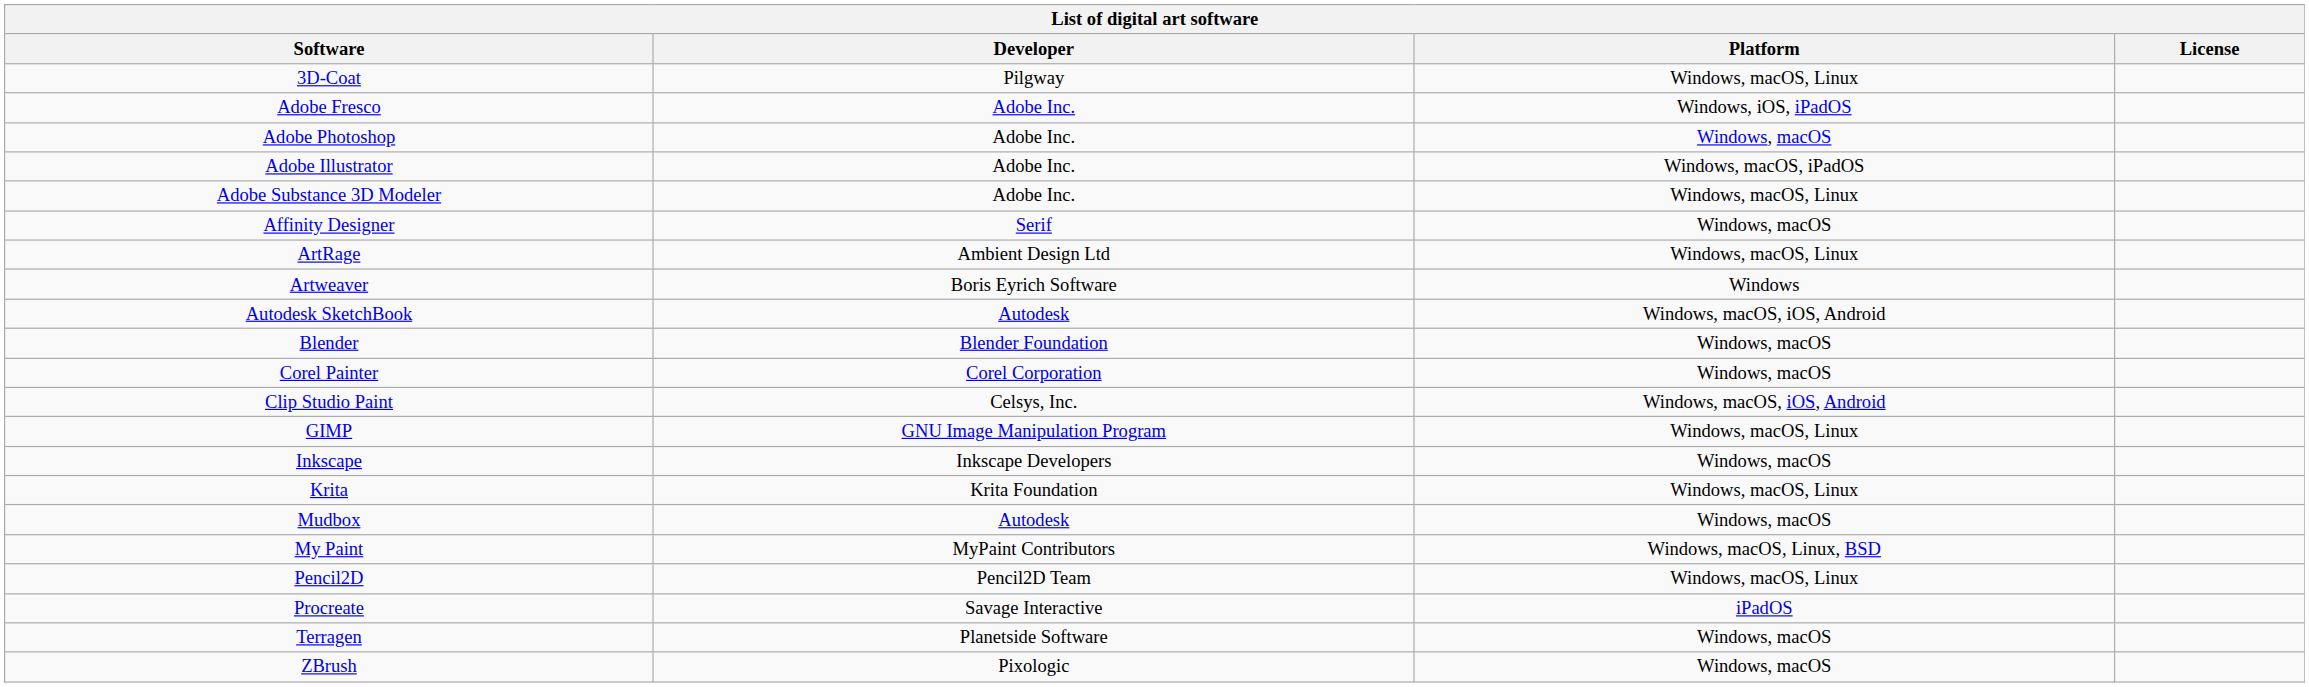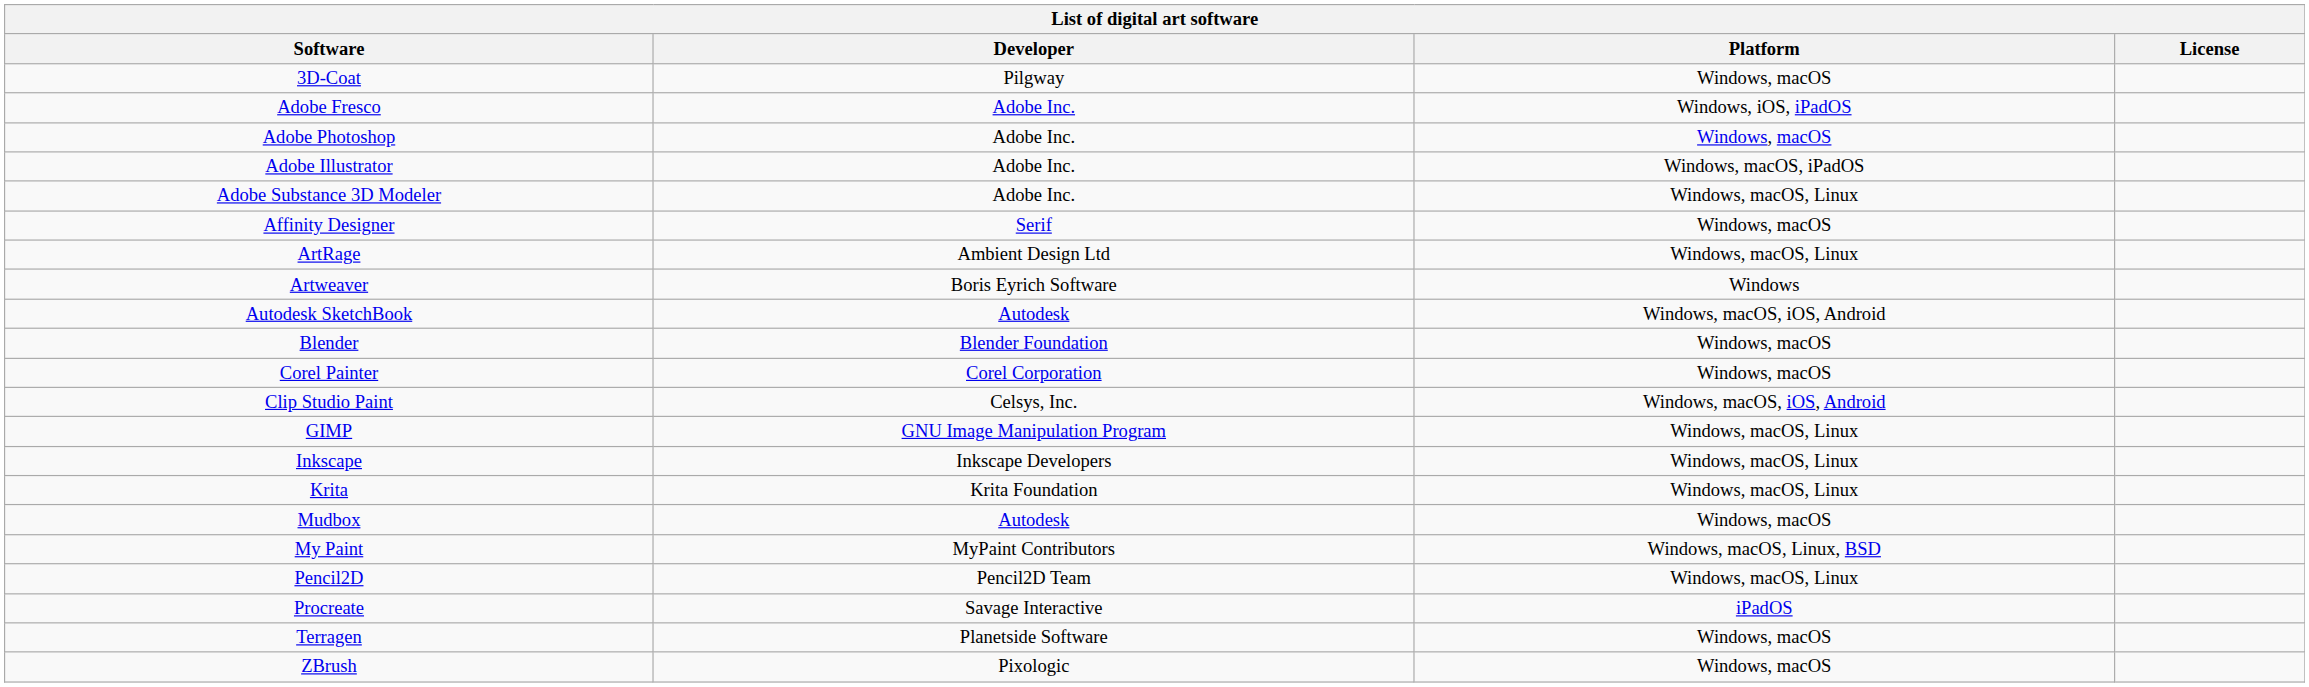3D-Coat | Platform: Windows, macOS, Linux -> Windows, macOS
Inkscape | Platform: Windows, macOS -> Windows, macOS, Linux
